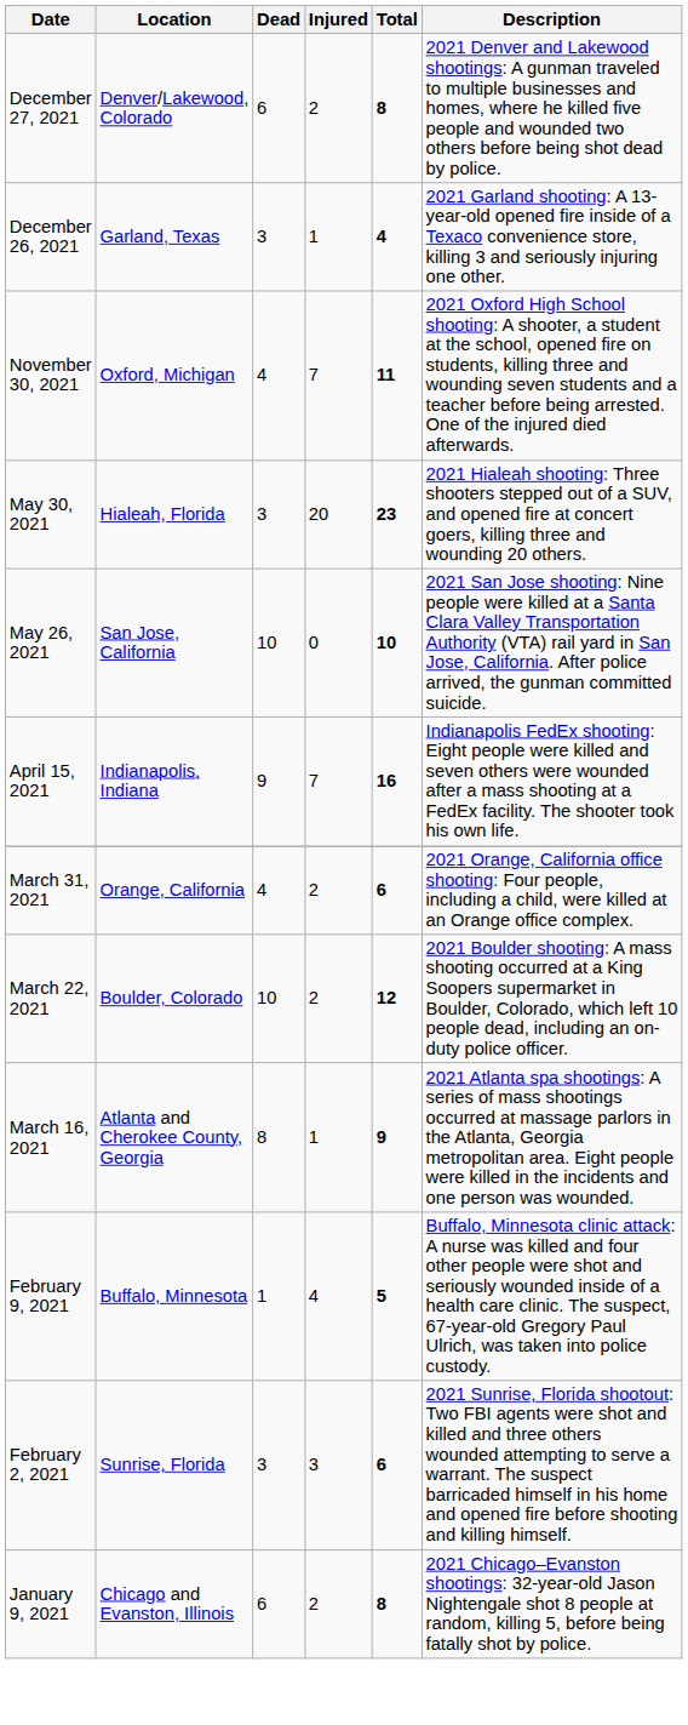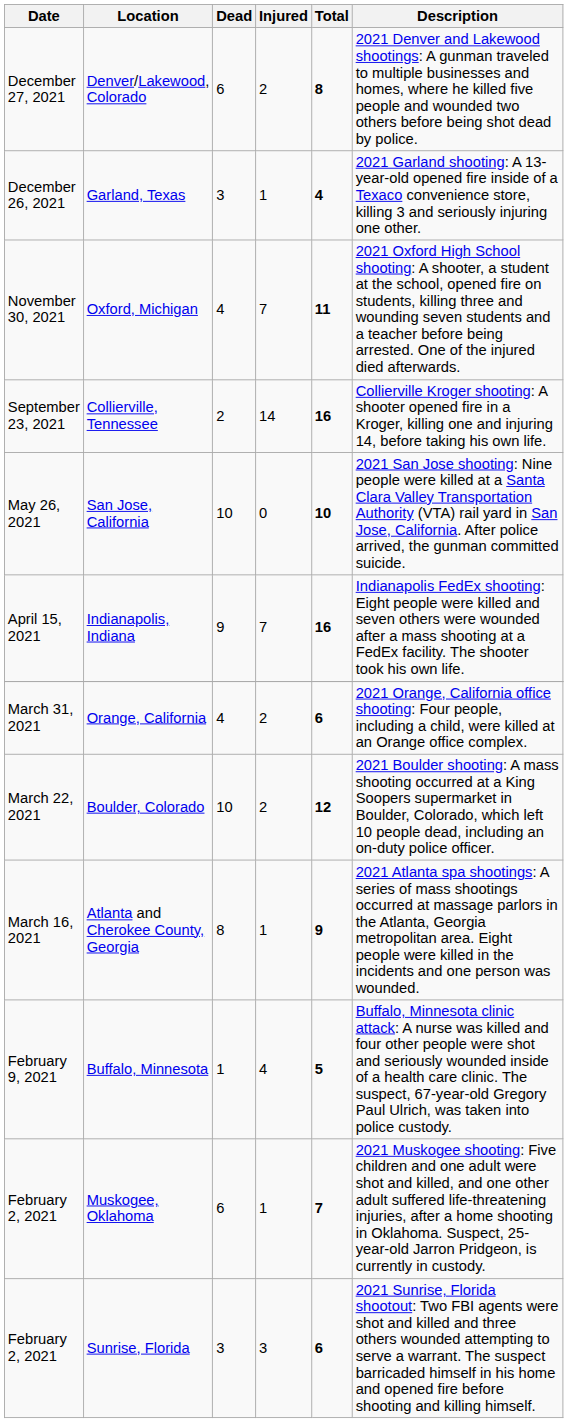+ row: September 23, 2021 | Collierville, Tennessee | 2 | 14 | 16 | Collierville Kroger shooting: A shooter opened fire in a Kroger, killing one and injuring 14, before taking his own life.
- row: May 30, 2021 | Hialeah, Florida | 3 | 20 | 23 | 2021 Hialeah shooting: Three shooters stepped out of a SUV, and opened fire at concert goers, killing three and wounding 20 others.
+ row: February 2, 2021 | Muskogee, Oklahoma | 6 | 1 | 7 | 2021 Muskogee shooting: Five children and one adult were shot and killed, and one other adult suffered life-threatening injuries, after a home shooting in Oklahoma. Suspect, 25-year-old Jarron Pridgeon, is currently in custody.
- row: January 9, 2021 | Chicago and Evanston, Illinois | 6 | 2 | 8 | 2021 Chicago–Evanston shootings: 32-year-old Jason Nightengale shot 8 people at random, killing 5, before being fatally shot by police.
